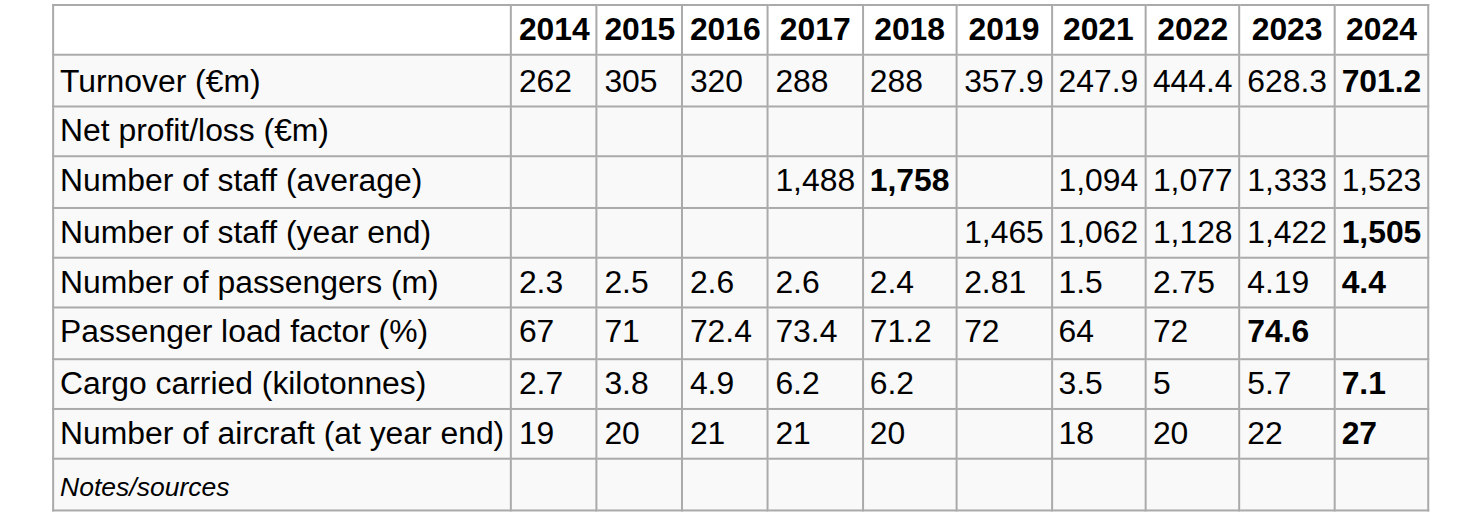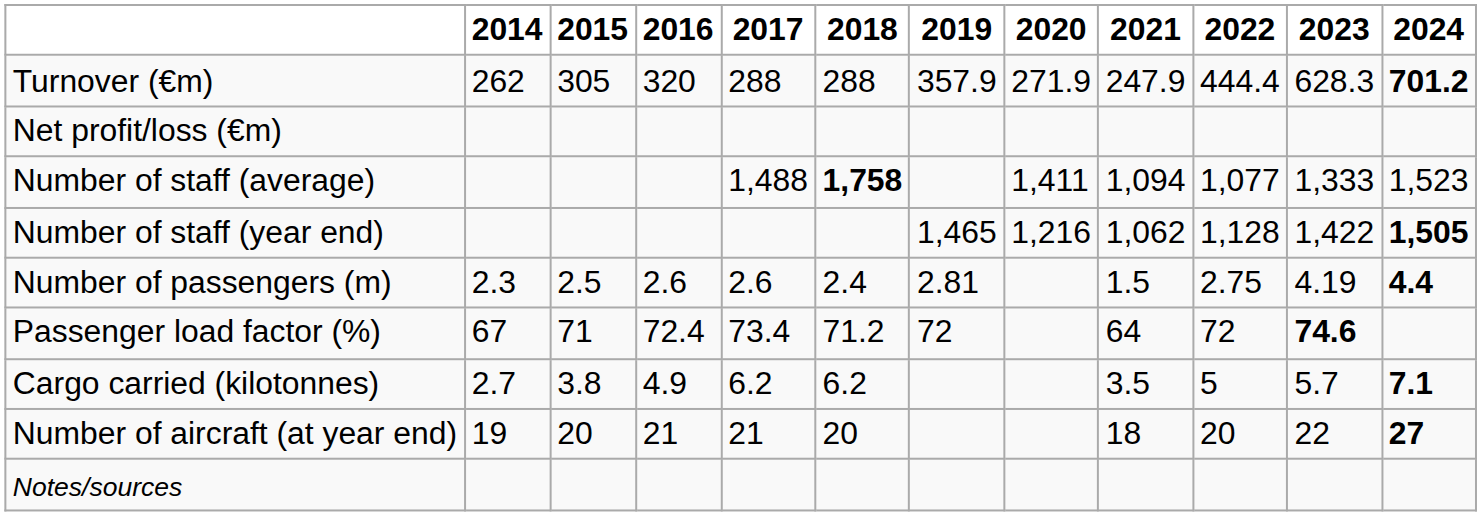+ column: 2020 | 271.9 | 1,411 | 1,216
